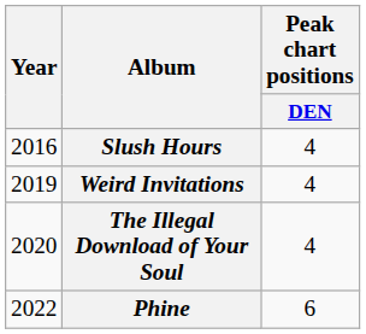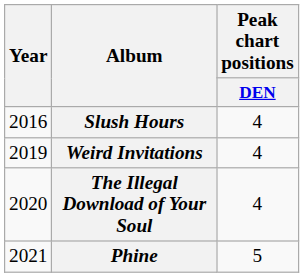Phine | Year: 2022 -> 2021
Phine | Peak chart positions / DEN: 6 -> 5
